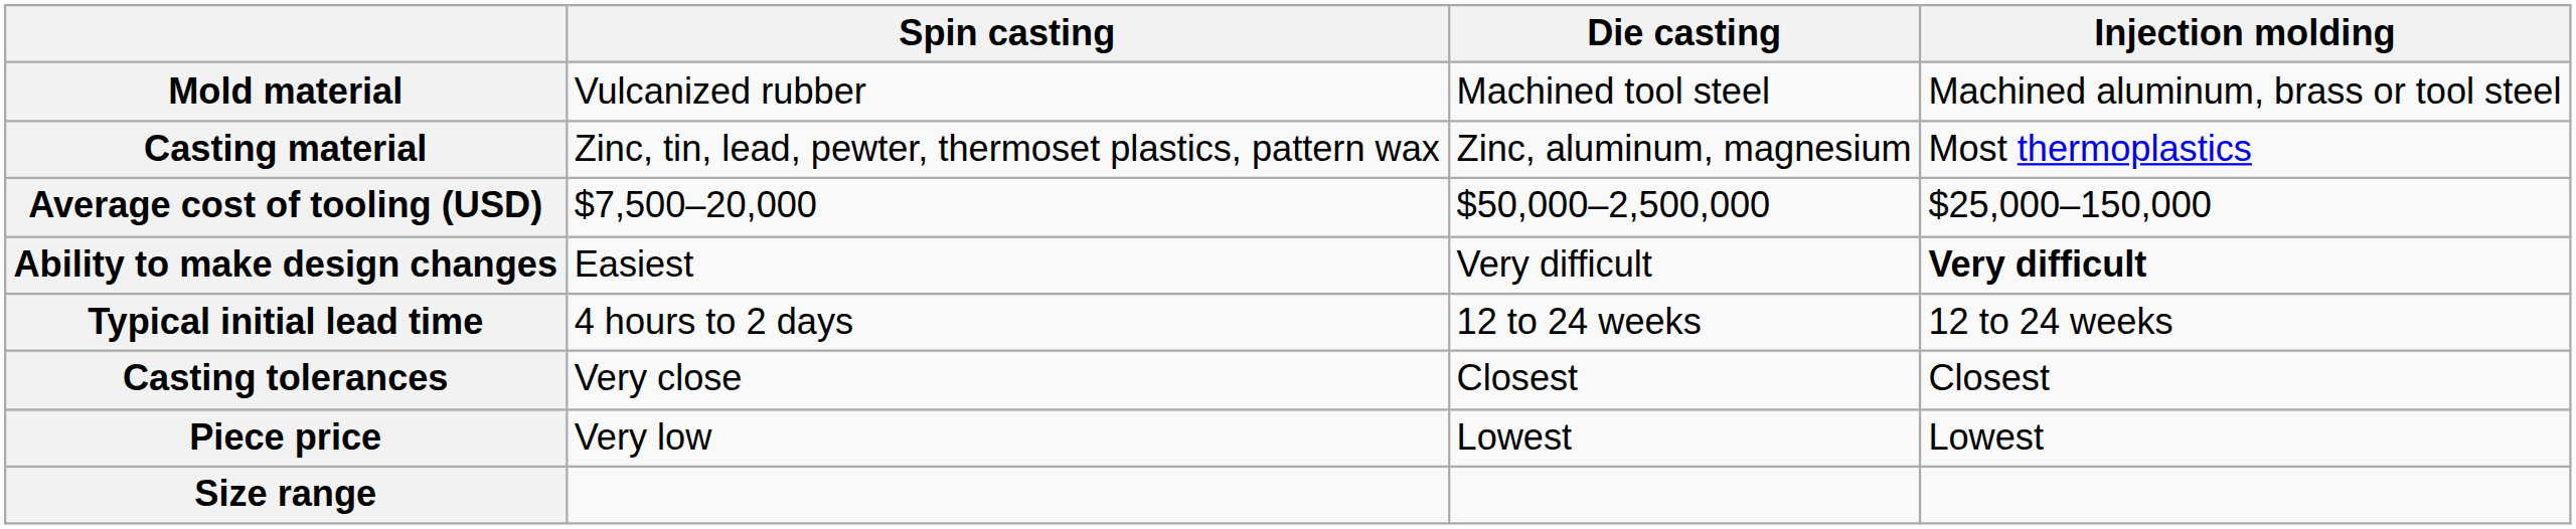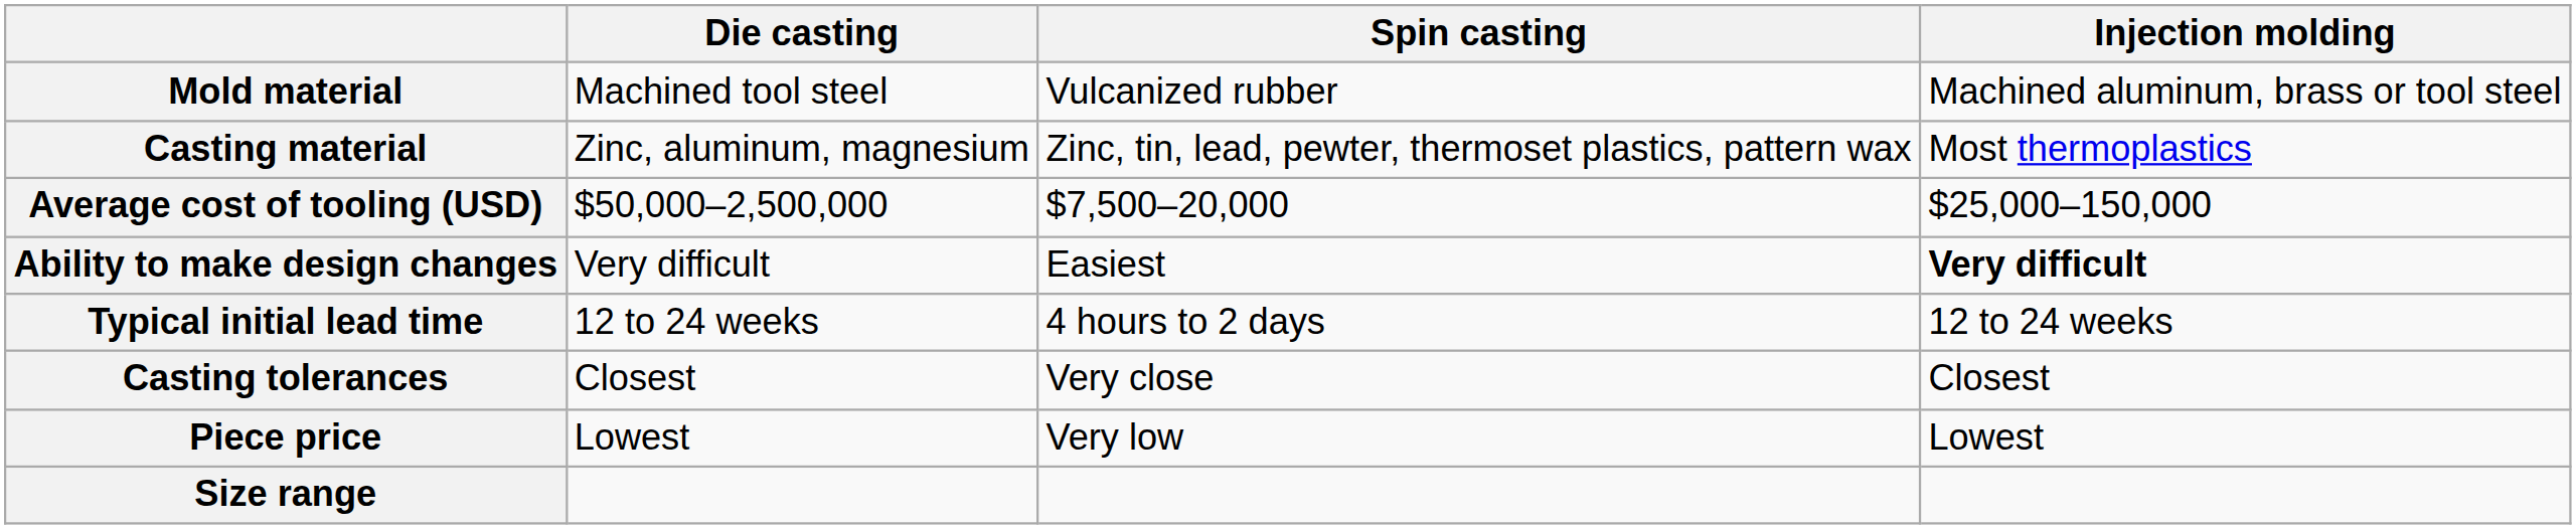columns swapped: Spin casting <-> Die casting
